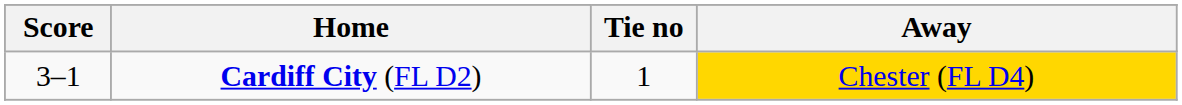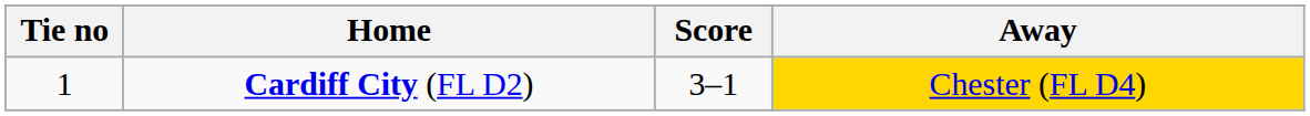columns swapped: Tie no <-> Score
